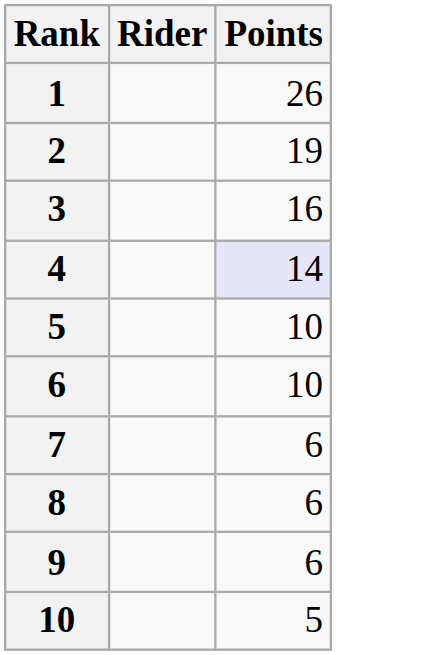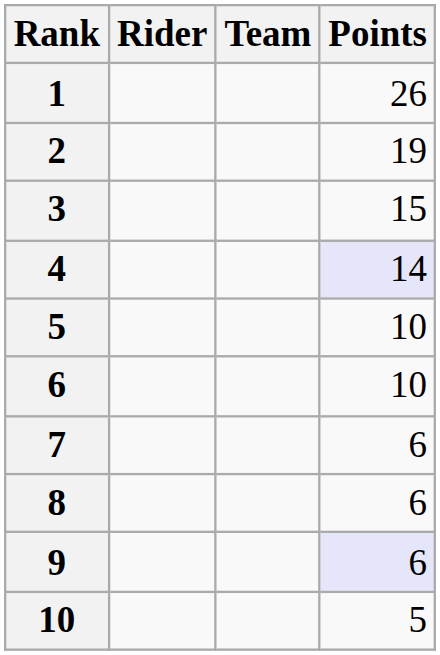+ column: Team
3 | Points: 16 -> 15
9 | Points: no background -> lavender background
